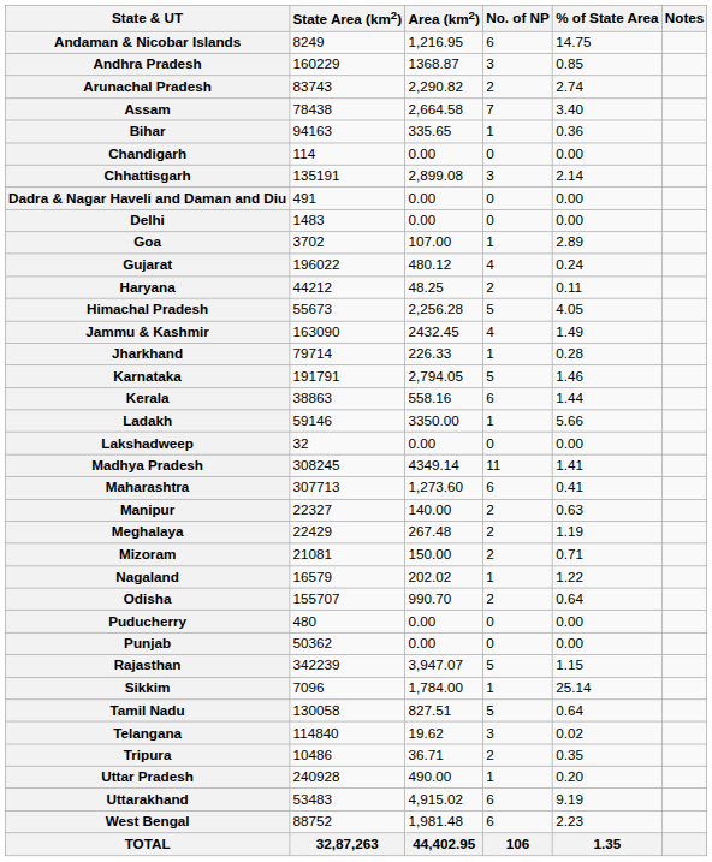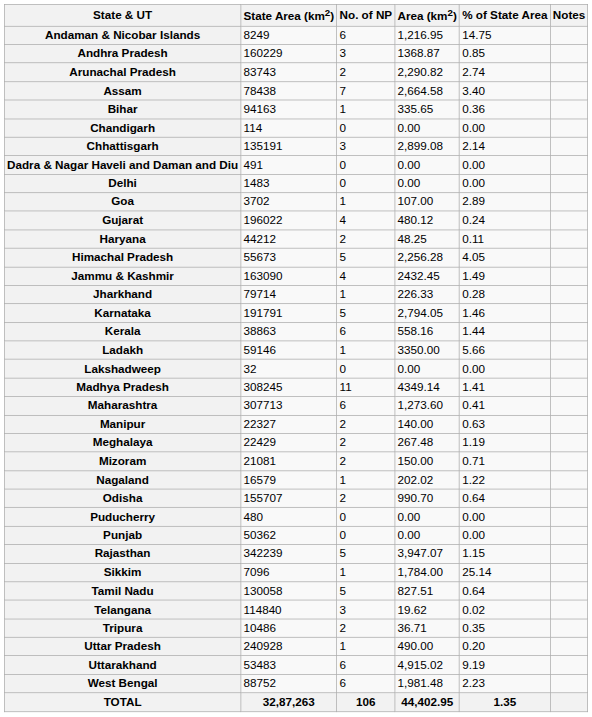columns swapped: No. of NP <-> Area (km2)
